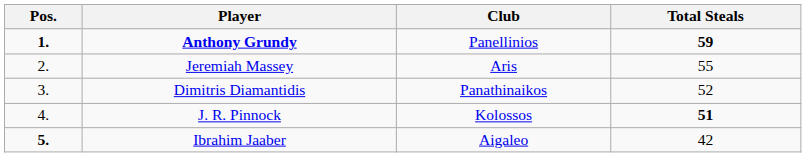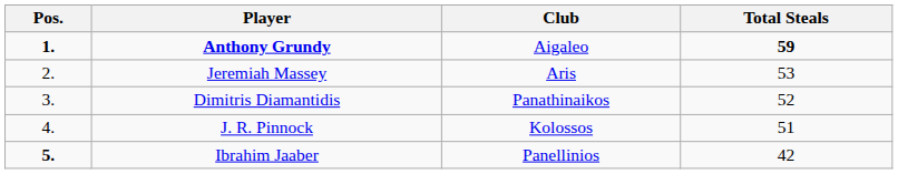Anthony Grundy | Club: Panellinios -> Aigaleo
Jeremiah Massey | Total Steals: 55 -> 53
J. R. Pinnock | Total Steals: bold -> normal
Ibrahim Jaaber | Club: Aigaleo -> Panellinios
